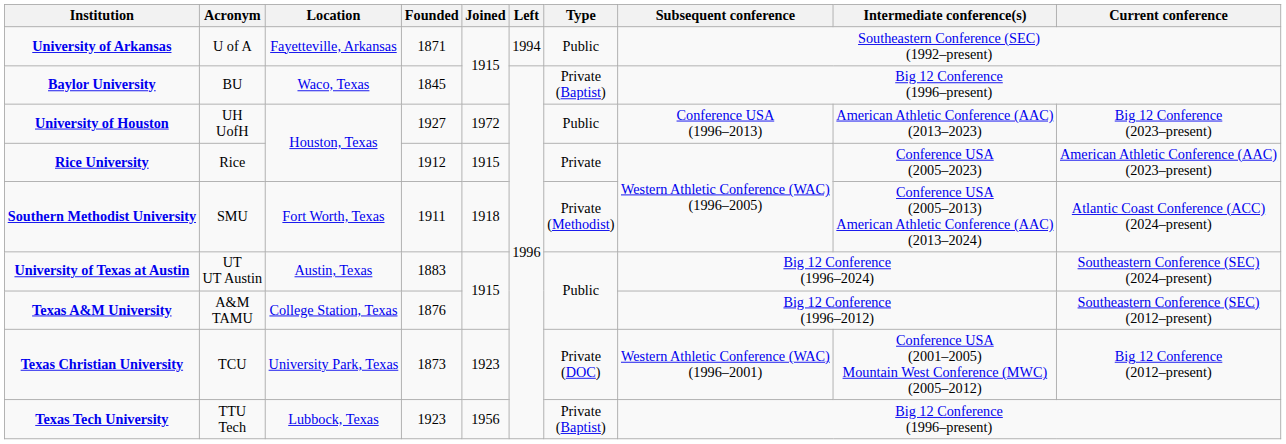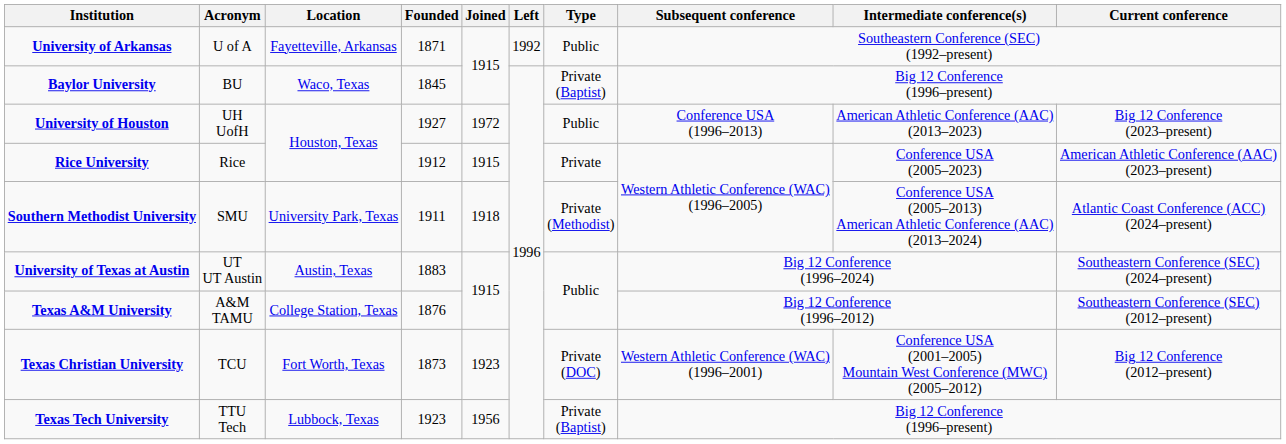University of Arkansas | Left: 1994 -> 1992
Southern Methodist University | Location: Fort Worth, Texas -> University Park, Texas
Texas Christian University | Location: University Park, Texas -> Fort Worth, Texas
